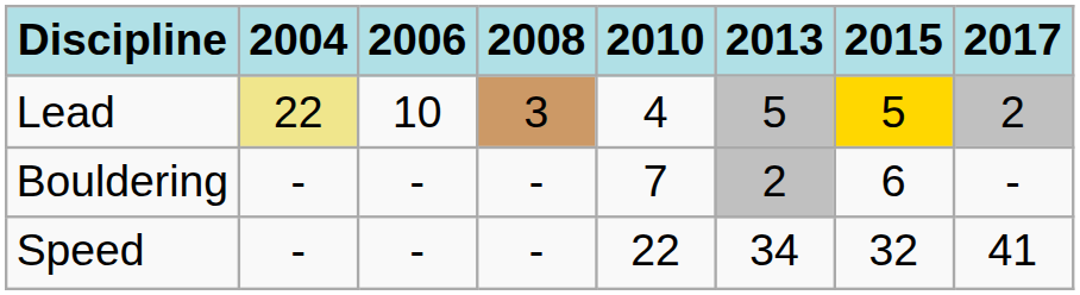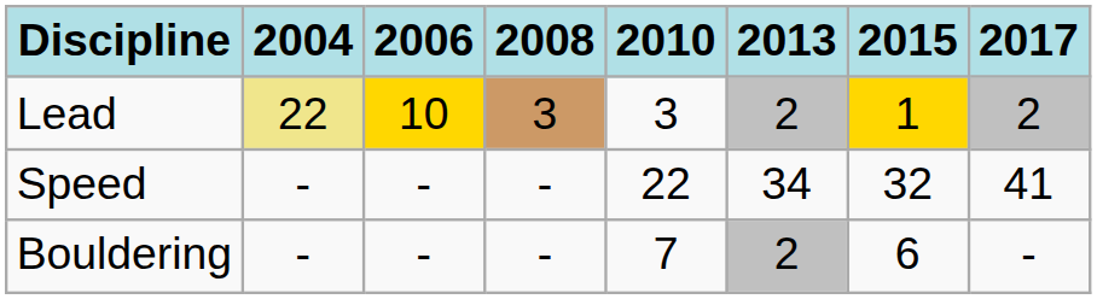Lead | 2006: no background -> gold background
Lead | 2010: 4 -> 3
Lead | 2013: 5 -> 2
Lead | 2015: 5 -> 1
rows swapped: Bouldering <-> Speed
